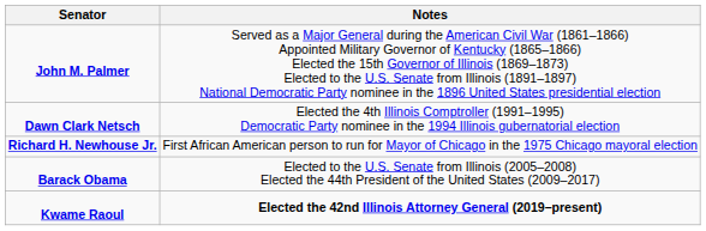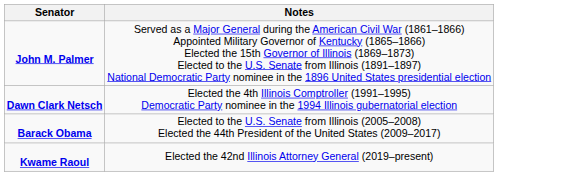- row: Richard H. Newhouse Jr. | First African American person to run for Mayor of Chicago in the 1975 Chicago mayoral election
Kwame Raoul | Notes: bold -> normal
